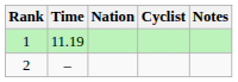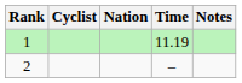columns swapped: Cyclist <-> Time
